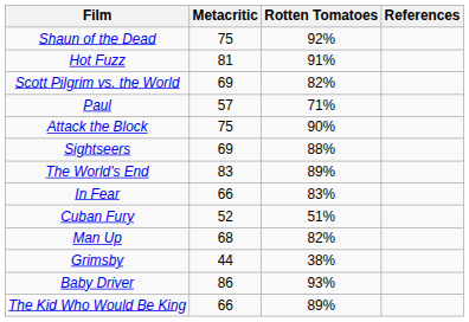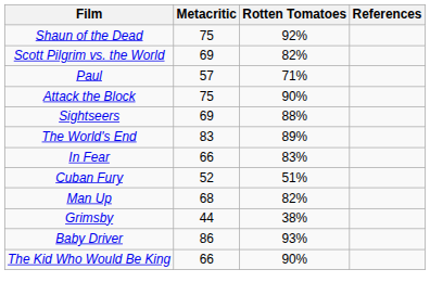- row: Hot Fuzz | 81 | 91%
The Kid Who Would Be King | Rotten Tomatoes: 89% -> 90%
